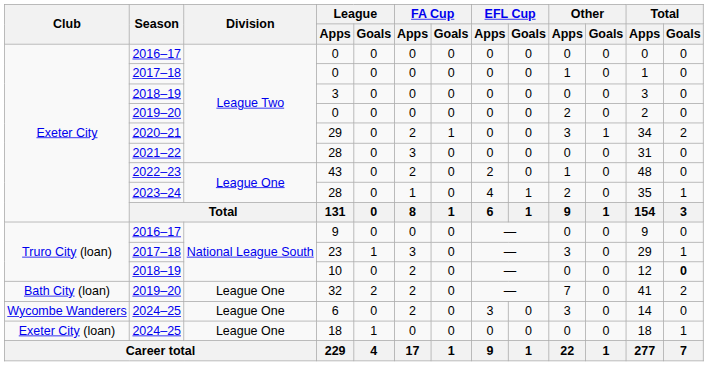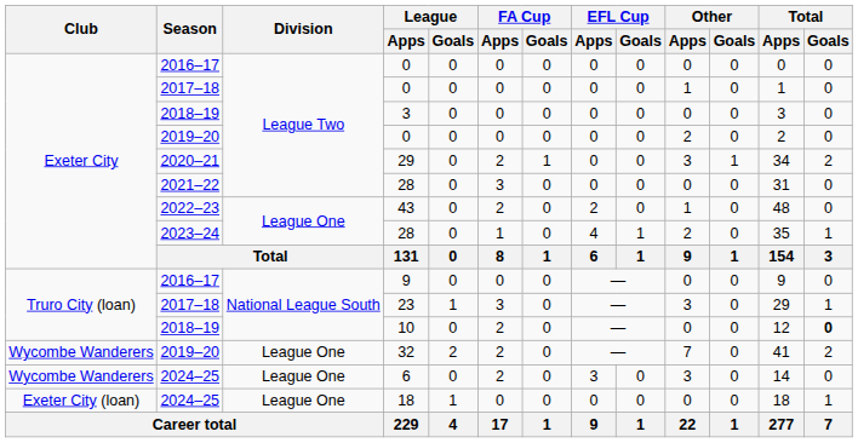32 | Club: Bath City (loan) -> Wycombe Wanderers
